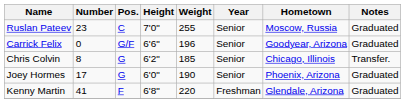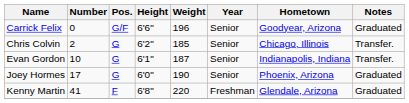- row: Ruslan Pateev | 23 | C | 7'0" | 255 | Senior | Moscow, Russia | Graduated
Chris Colvin | Number: 8 -> 2
+ row: Evan Gordon | 10 | G | 6'1" | 187 | Senior | Indianapolis, Indiana | Transfer.
